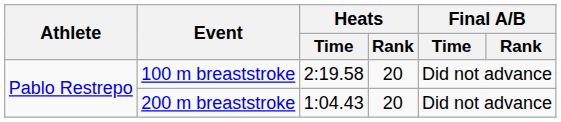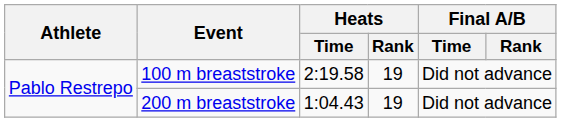100 m breaststroke | Heats / Rank: 20 -> 19
200 m breaststroke | Heats / Rank: 20 -> 19
